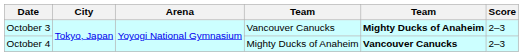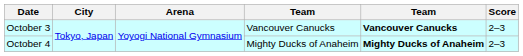October 3 | column 5: Mighty Ducks of Anaheim -> Vancouver Canucks
October 4 | column 5: Vancouver Canucks -> Mighty Ducks of Anaheim
